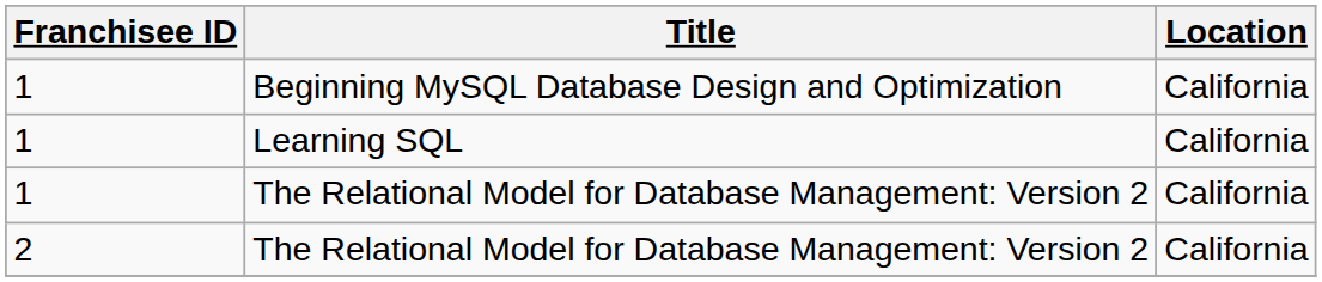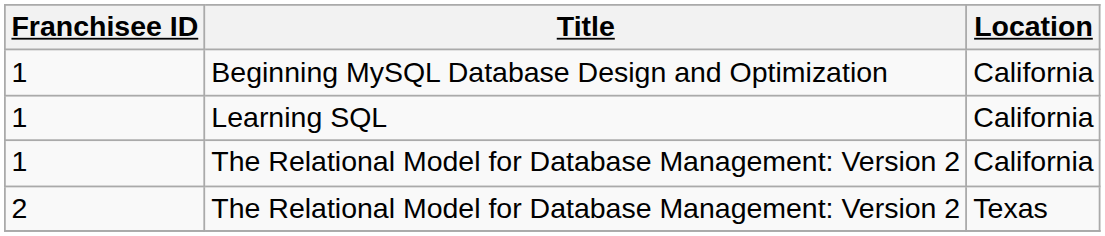2 / The Relational Model for Database Management: Version 2 | Location: California -> Texas
